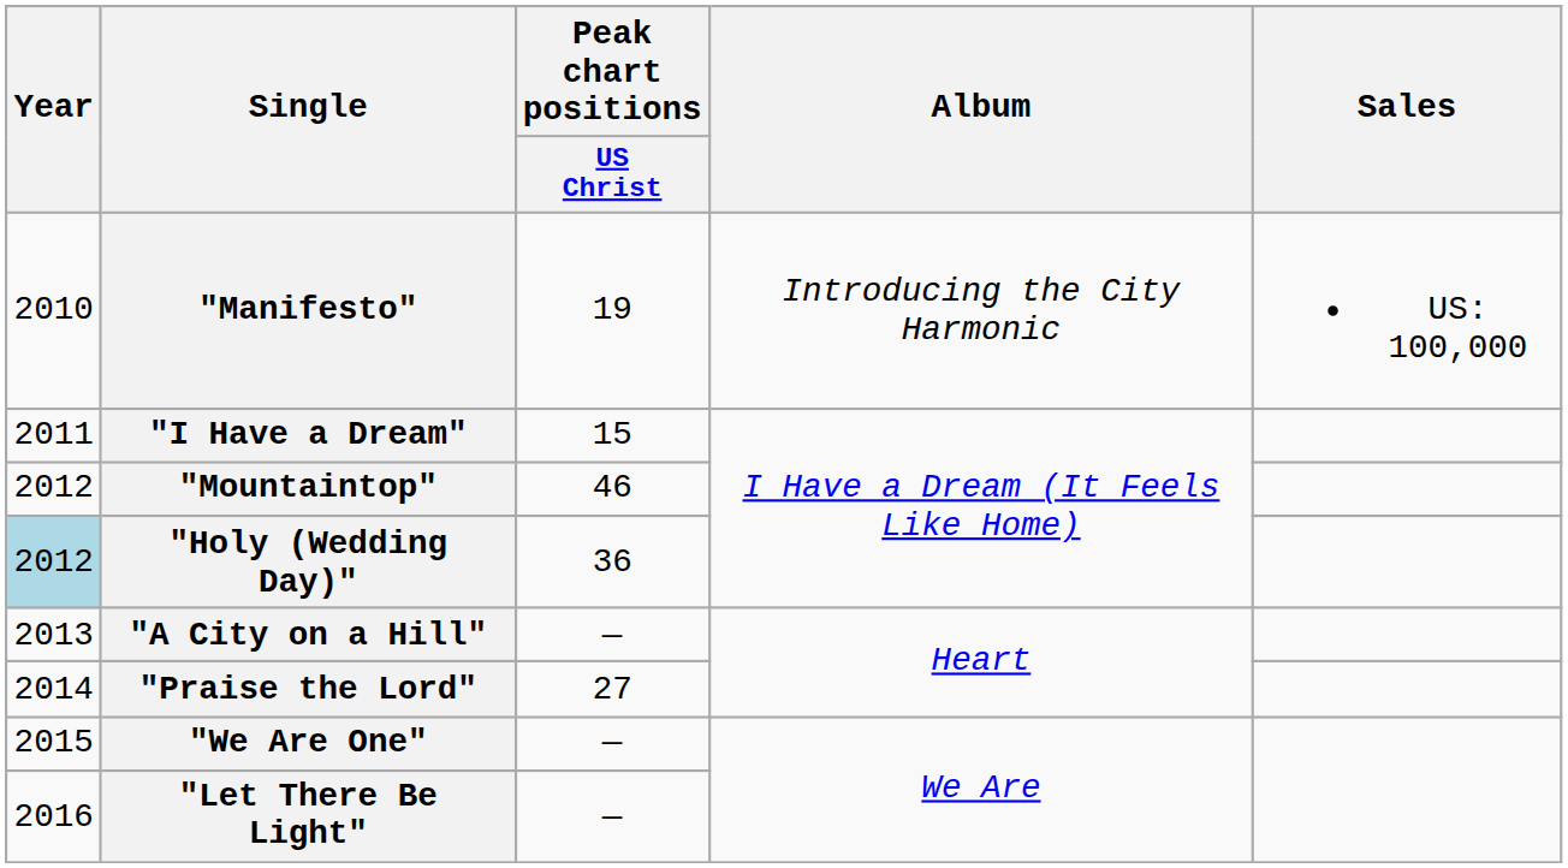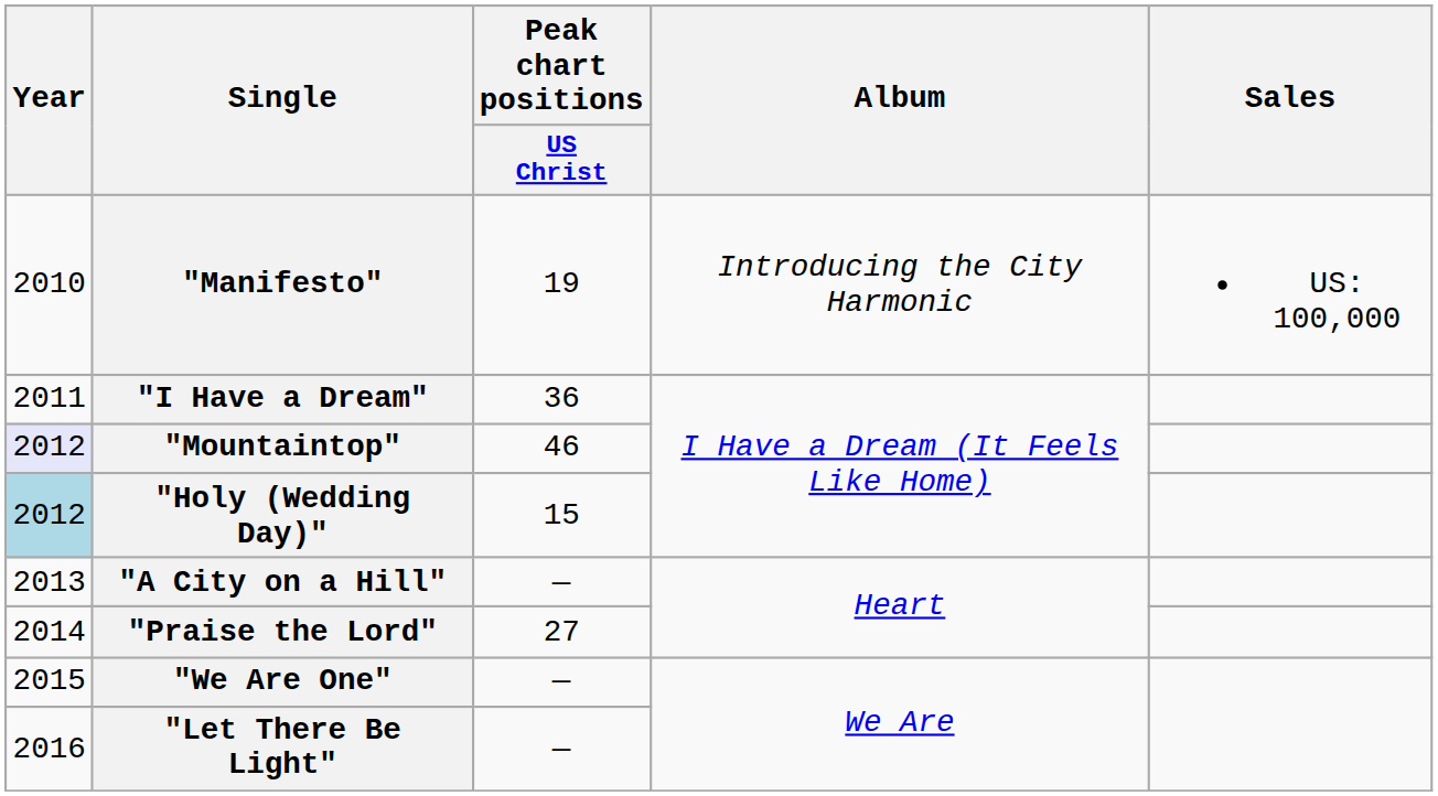"I Have a Dream" | Peak chart positions / US Christ: 15 -> 36
"Mountaintop" | Year: no background -> lavender background
"Holy (Wedding Day)" | Peak chart positions / US Christ: 36 -> 15
